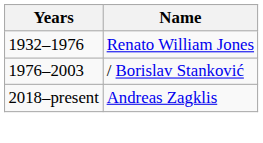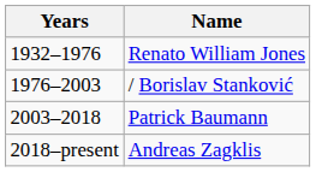+ row: 2003–2018 | Patrick Baumann
